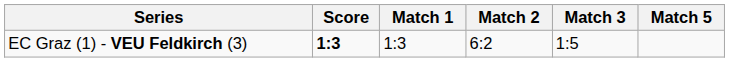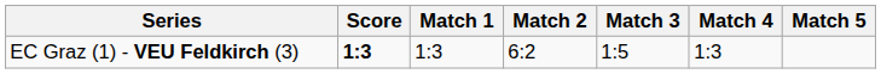+ column: Match 4 | 1:3
